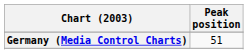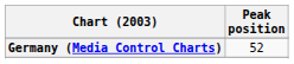Germany (Media Control Charts) | Peak position: 51 -> 52
